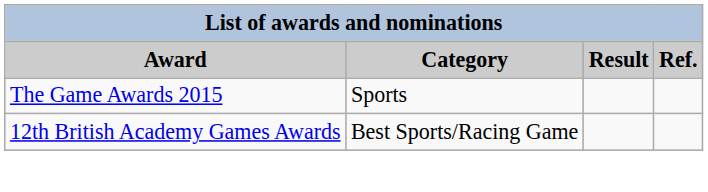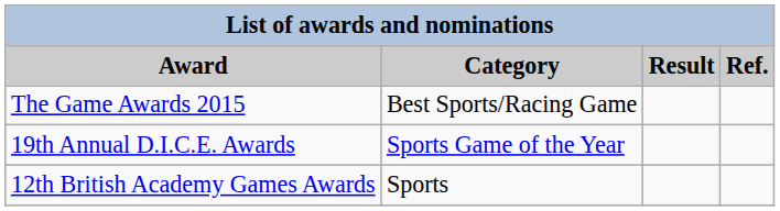The Game Awards 2015 | Category: Sports -> Best Sports/Racing Game
+ row: 19th Annual D.I.C.E. Awards | Sports Game of the Year
12th British Academy Games Awards | Category: Best Sports/Racing Game -> Sports
